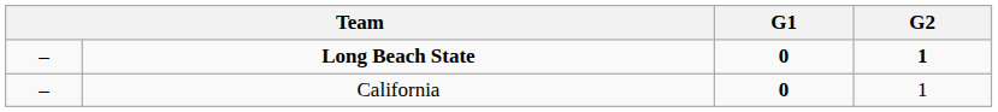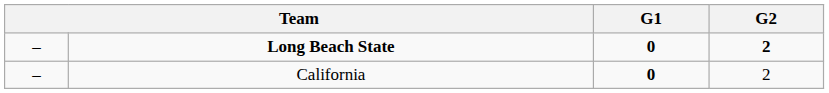Long Beach State | G2: 1 -> 2
California | G2: 1 -> 2
